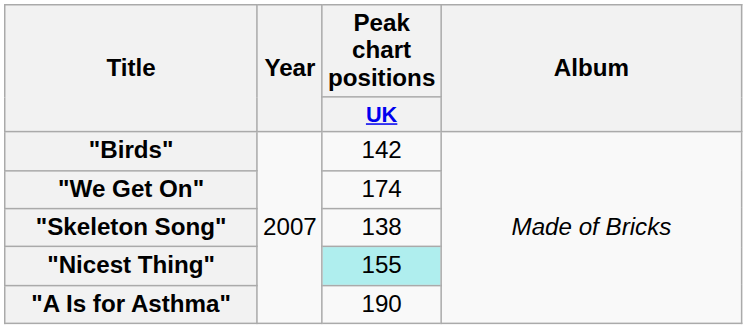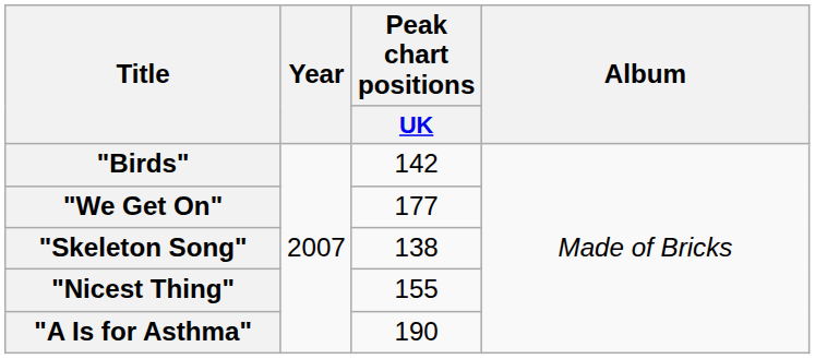"We Get On" | Peak chart positions / UK: 174 -> 177
"Nicest Thing" | Peak chart positions / UK: paleturquoise background -> no background
